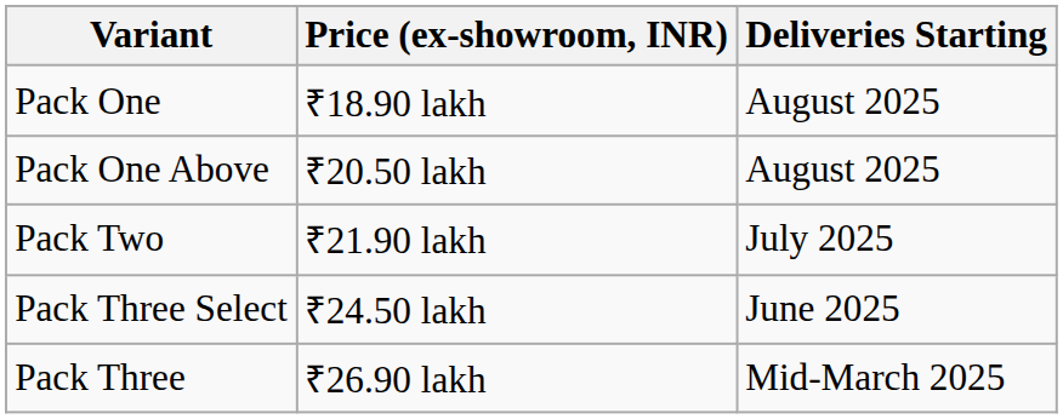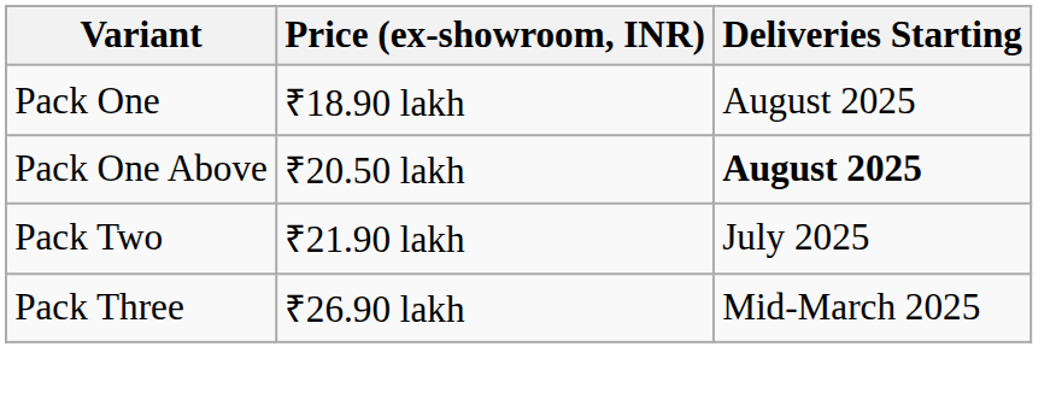Pack One Above | Deliveries Starting: normal -> bold
- row: Pack Three Select | ₹24.50 lakh | June 2025
